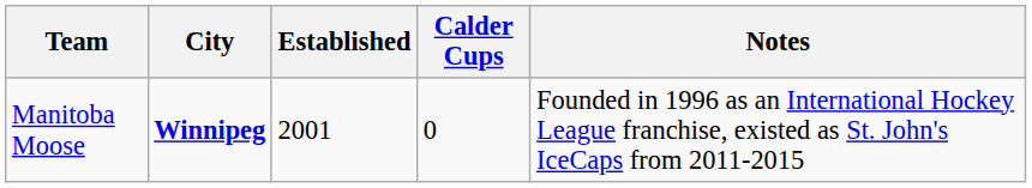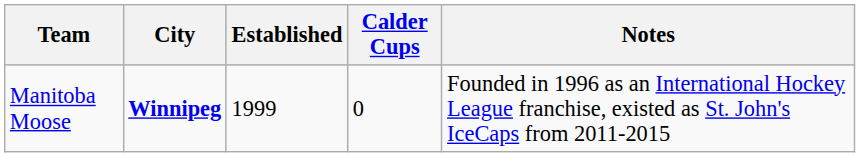Manitoba Moose | Established: 2001 -> 1999
